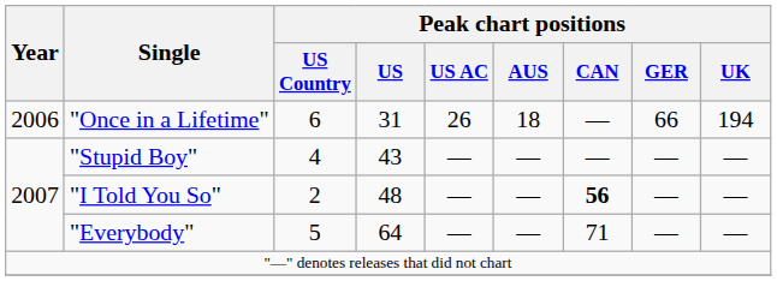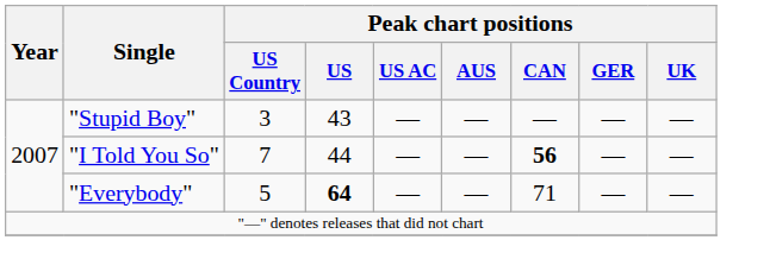- row: 2006 | "Once in a Lifetime" | 6 | 31 | 26 | 18 | — | 66 | 194
"Stupid Boy" | Peak chart positions / US Country: 4 -> 3
"I Told You So" | Peak chart positions / US Country: 2 -> 7
"I Told You So" | Peak chart positions / US: 48 -> 44
"Everybody" | Peak chart positions / US: normal -> bold
